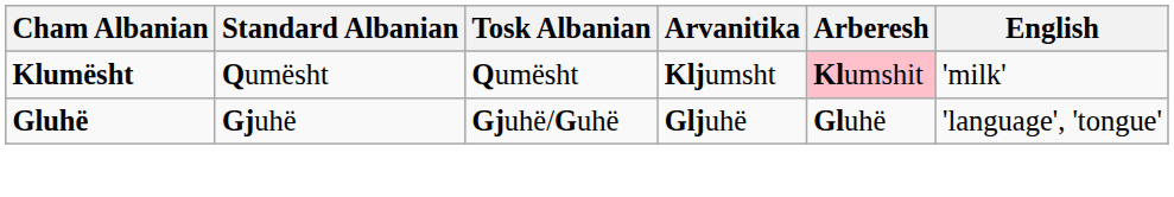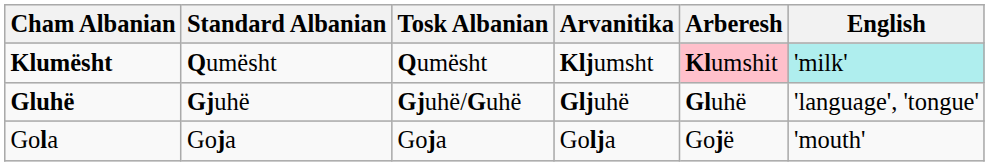Klumësht | English: no background -> paleturquoise background
+ row: Gola | Goja | Goja | Golja | Gojë | 'mouth'
